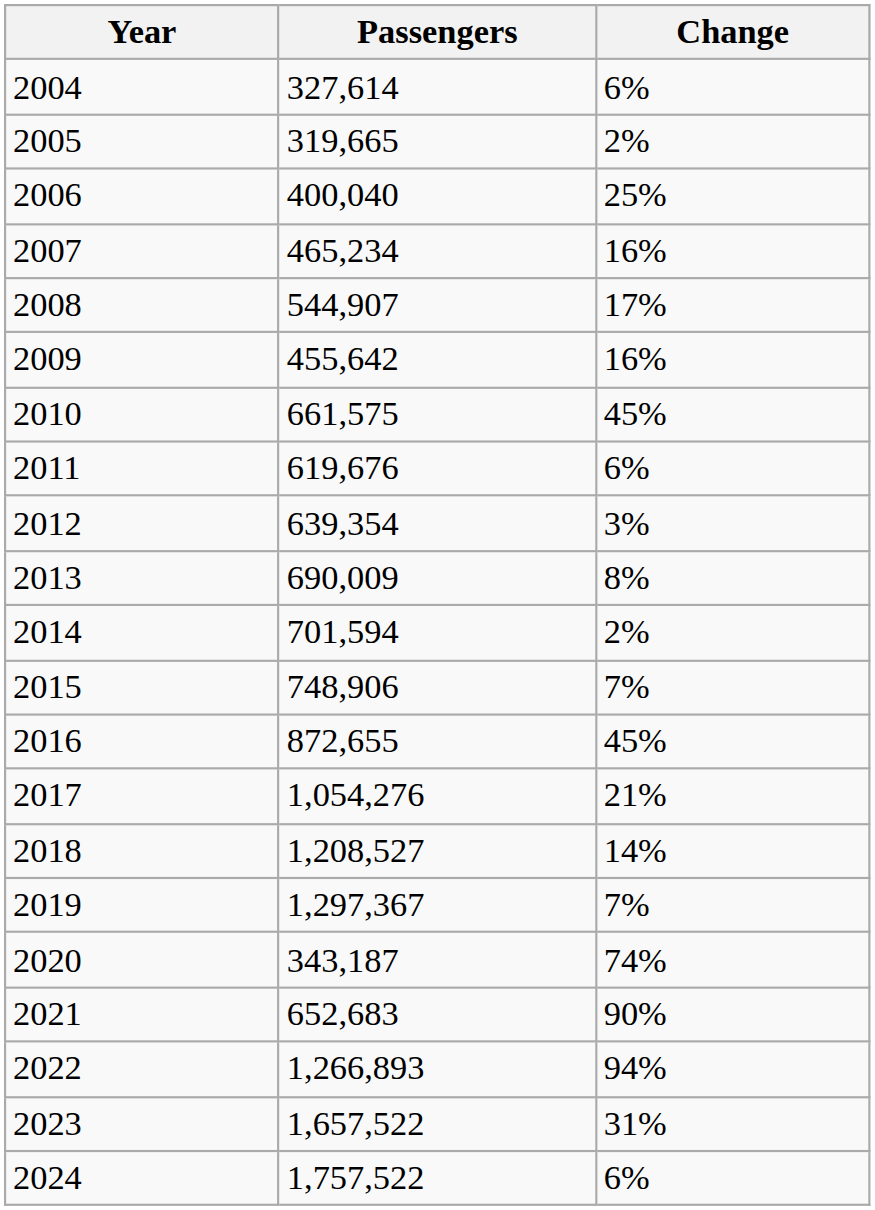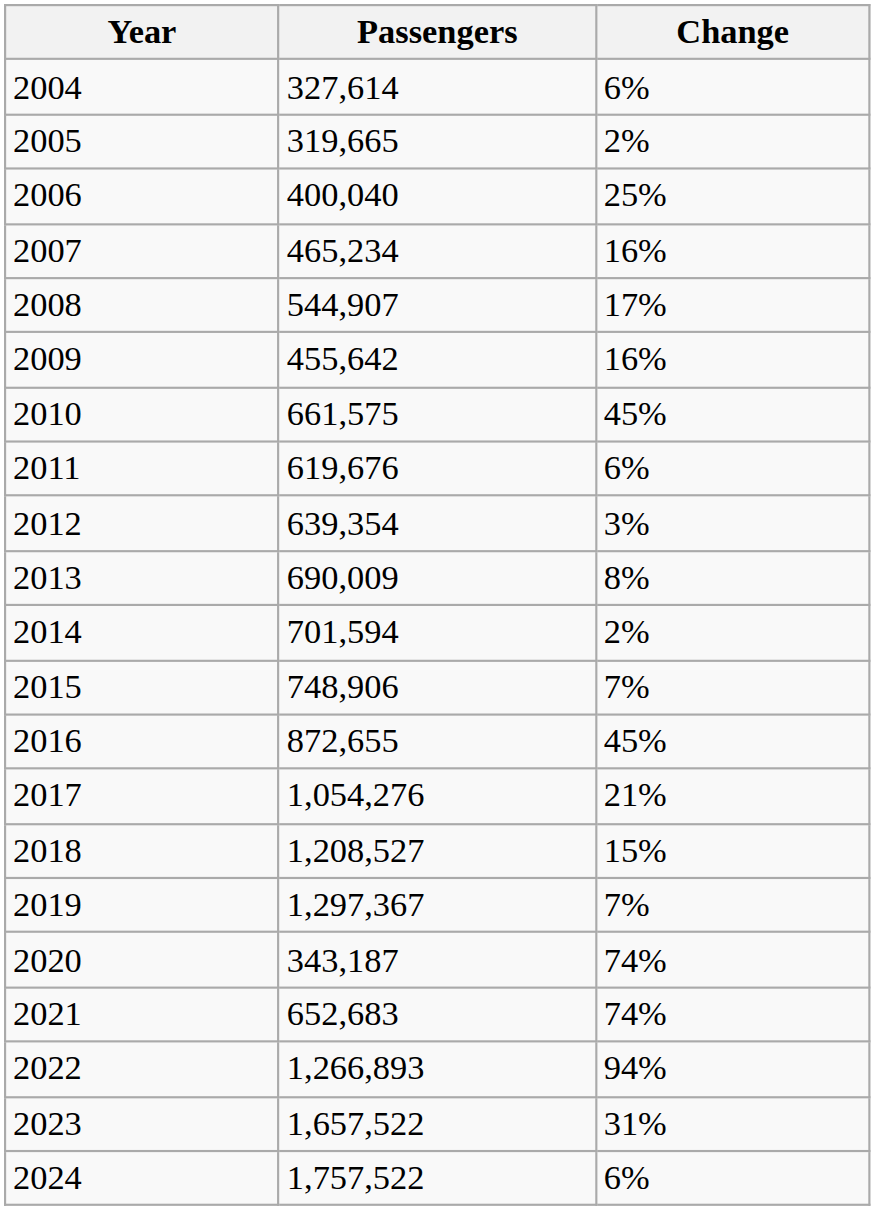2018 | Change: 14% -> 15%
2021 | Change: 90% -> 74%
